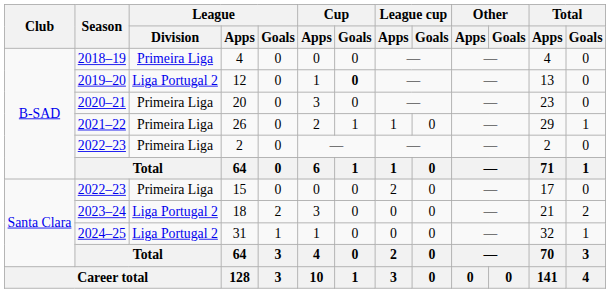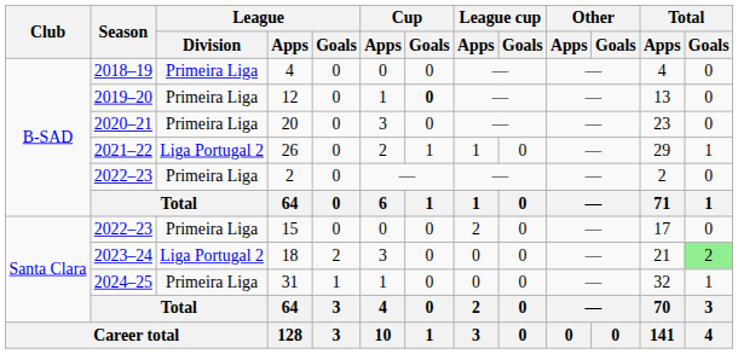12 | League / Division: Liga Portugal 2 -> Primeira Liga
26 | League / Division: Primeira Liga -> Liga Portugal 2
18 | Total / Goals: no background -> lightgreen background
31 | League / Division: Liga Portugal 2 -> Primeira Liga
